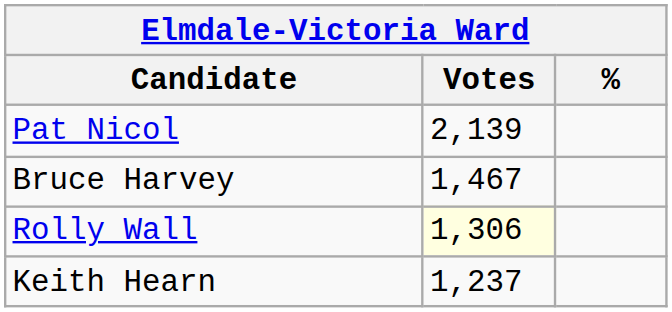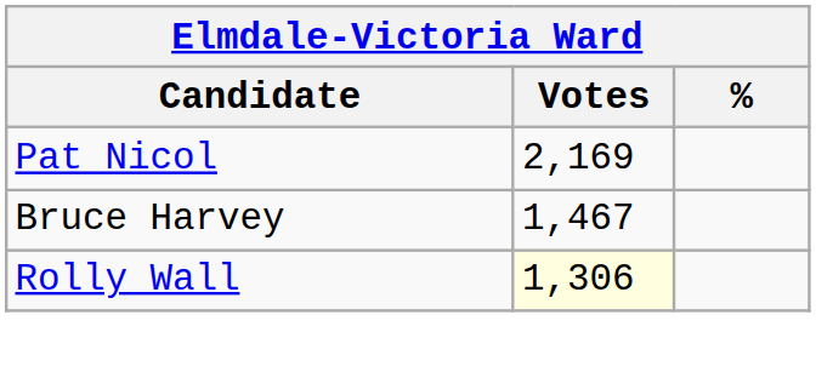Pat Nicol | Votes: 2,139 -> 2,169
- row: Keith Hearn | 1,237
